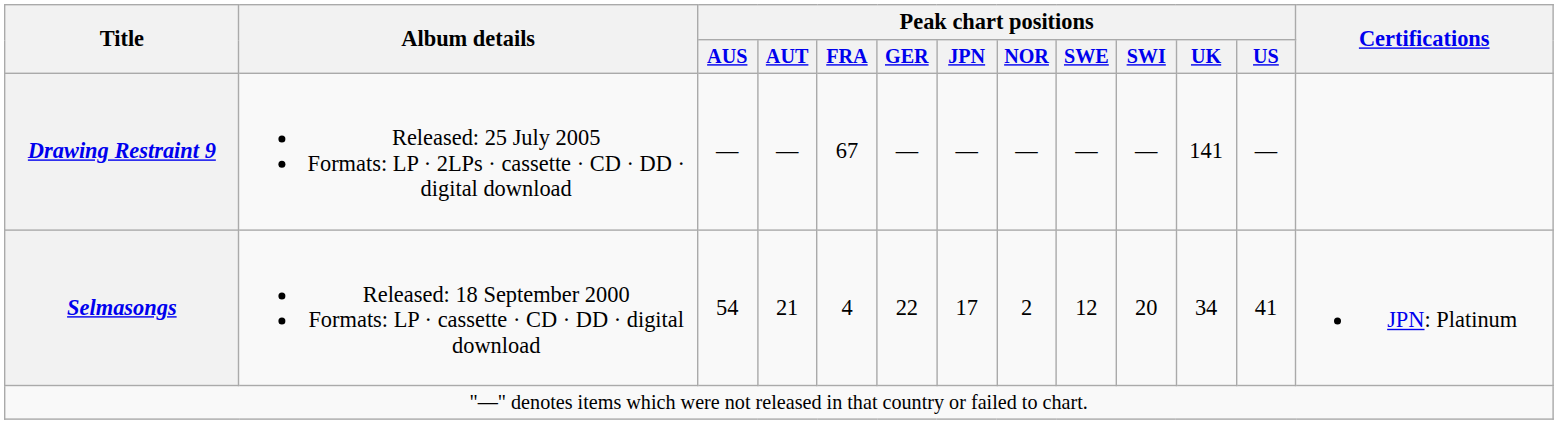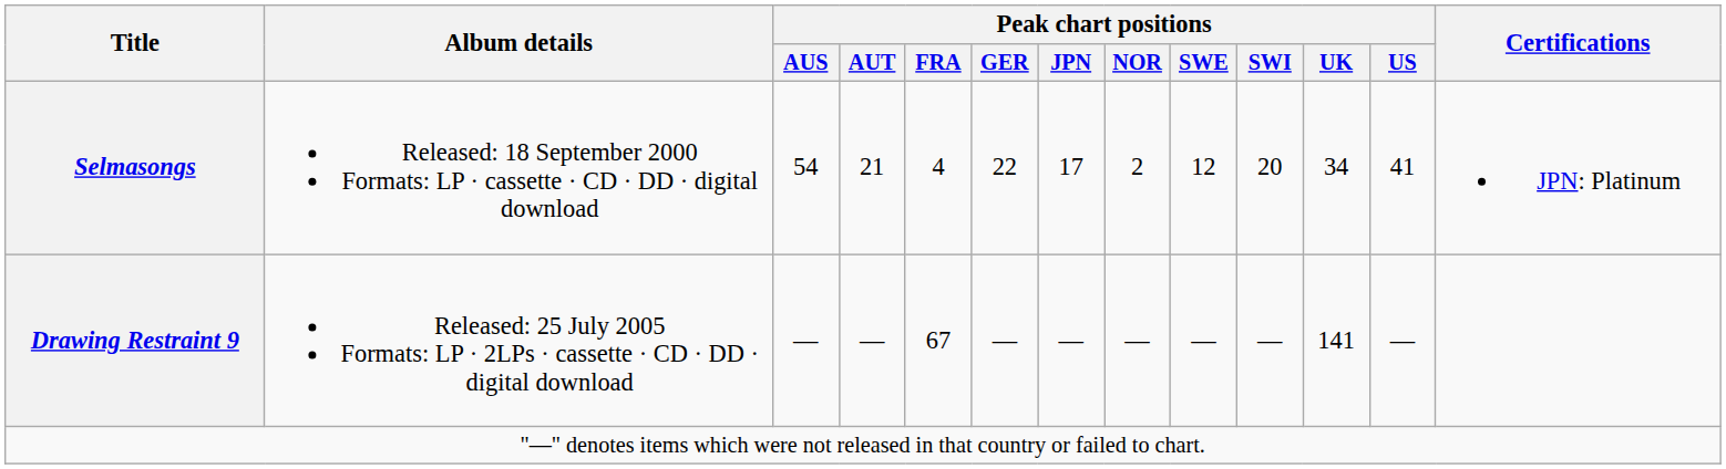rows swapped: Selmasongs <-> Drawing Restraint 9
